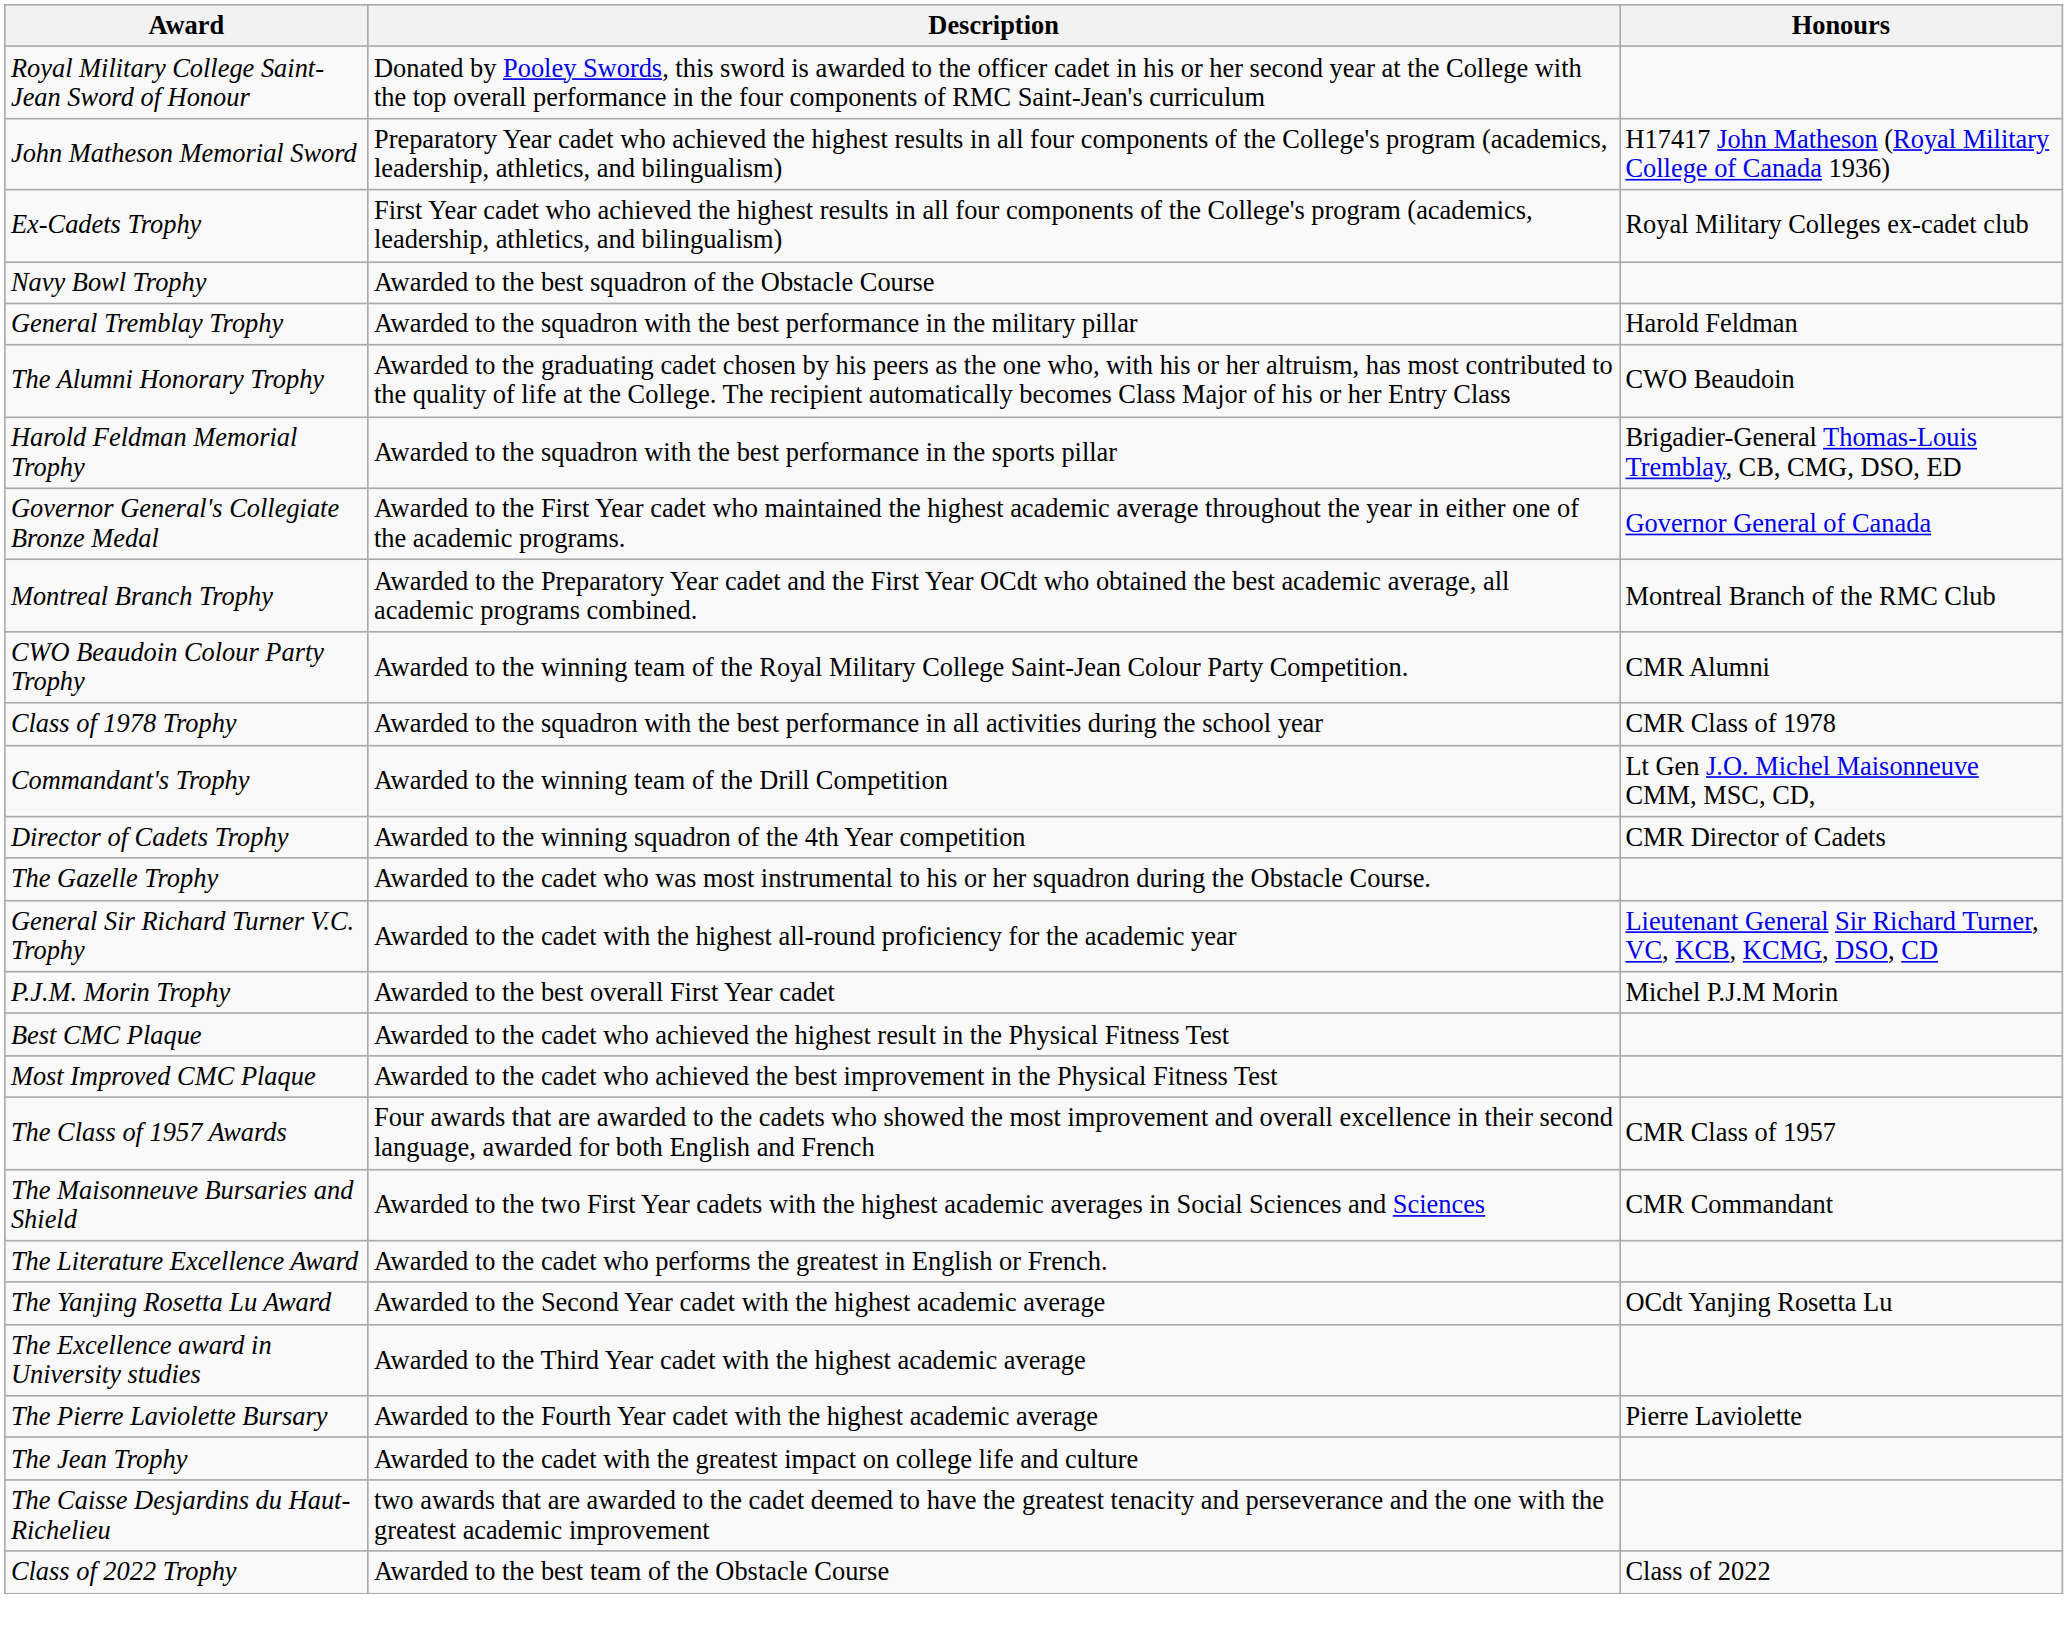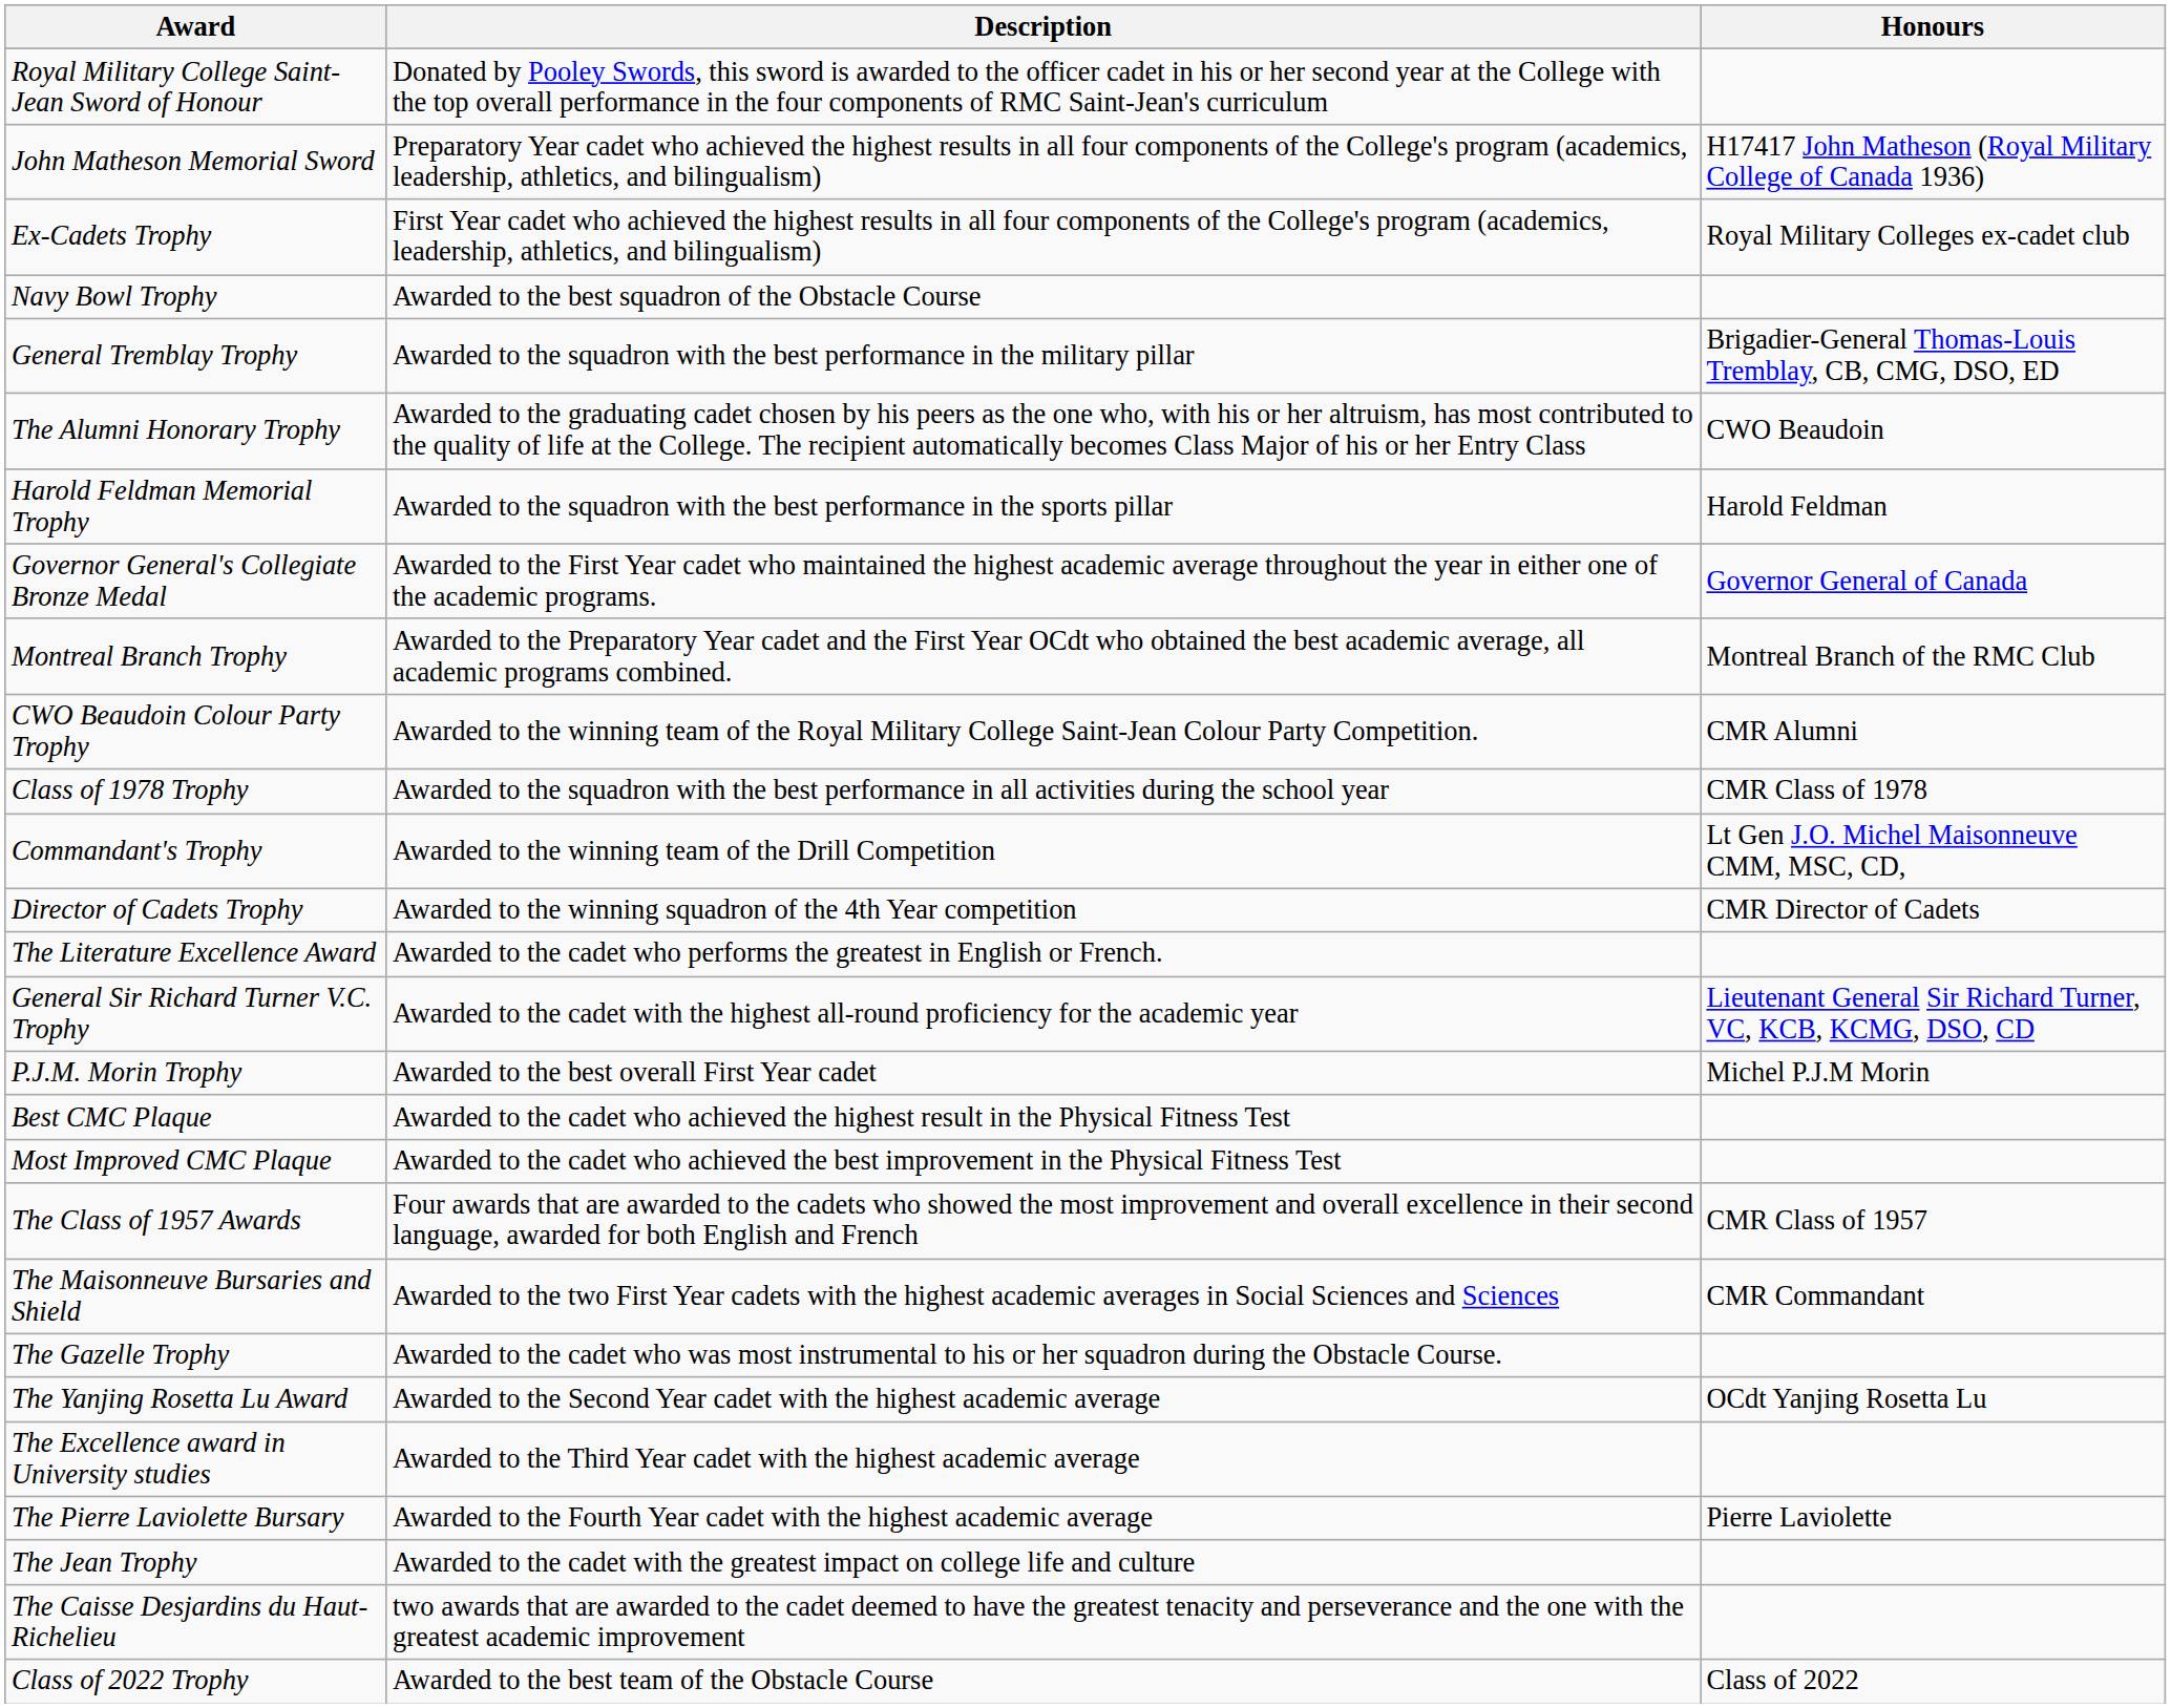General Tremblay Trophy | Honours: Harold Feldman -> Brigadier-General Thomas-Louis Tremblay, CB, CMG, DSO, ED
Harold Feldman Memorial Trophy | Honours: Brigadier-General Thomas-Louis Tremblay, CB, CMG, DSO, ED -> Harold Feldman
rows swapped: The Gazelle Trophy <-> The Literature Excellence Award
